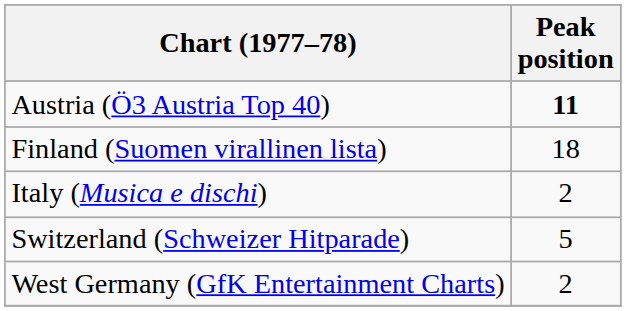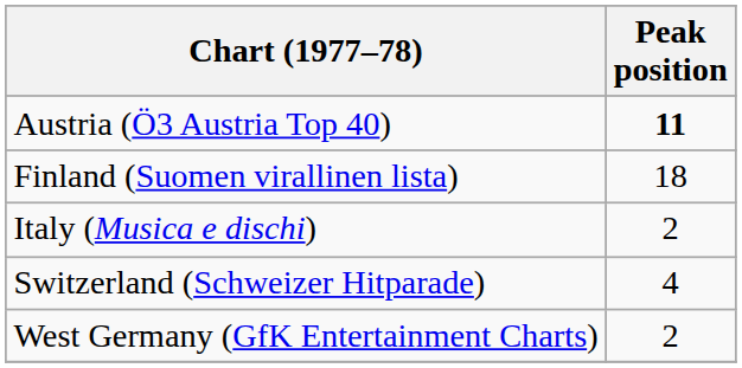Switzerland (Schweizer Hitparade) | Peak position: 5 -> 4
